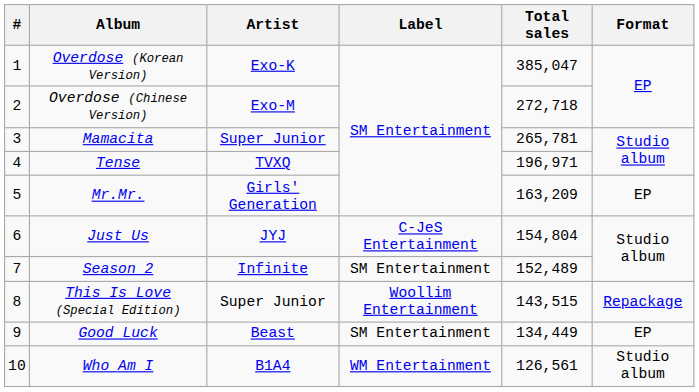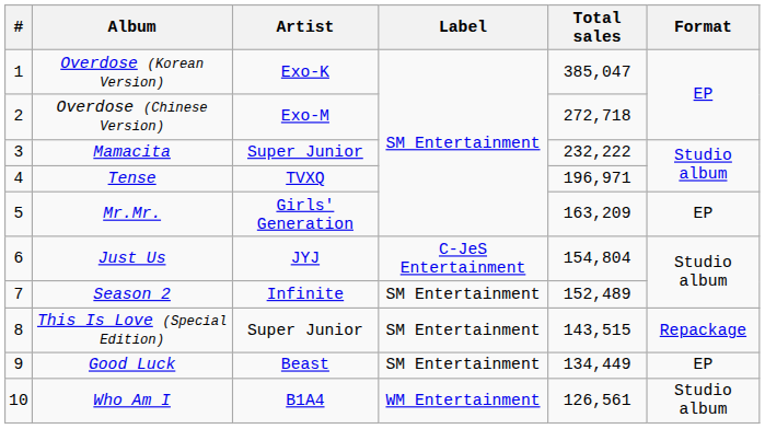Mamacita | Total sales: 265,781 -> 232,222
This Is Love (Special Edition) | Label: Woollim Entertainment -> SM Entertainment
